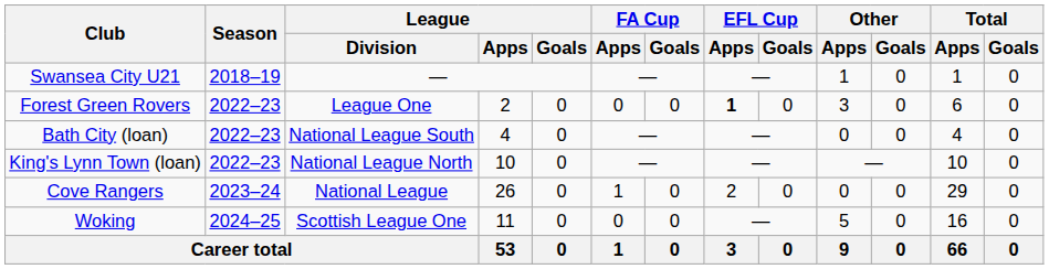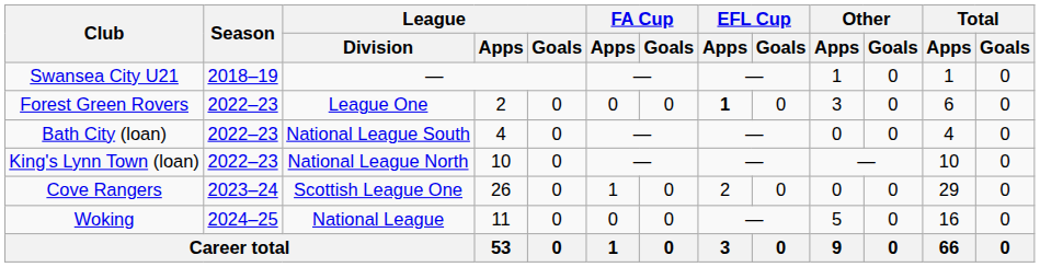Cove Rangers | League / Division: National League -> Scottish League One
Woking | League / Division: Scottish League One -> National League
